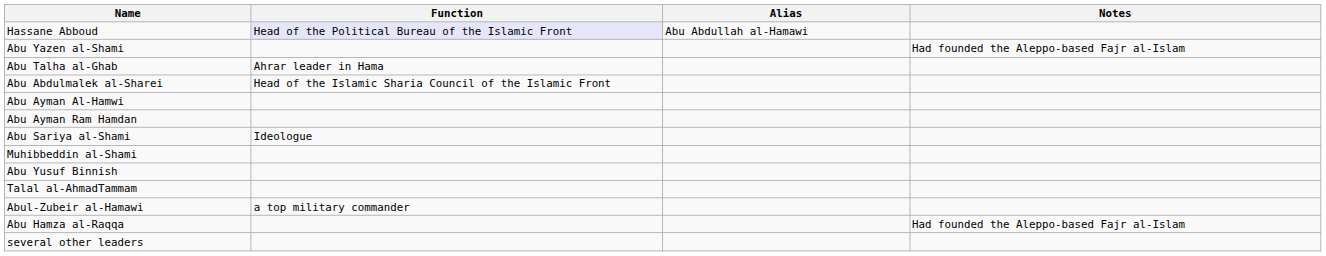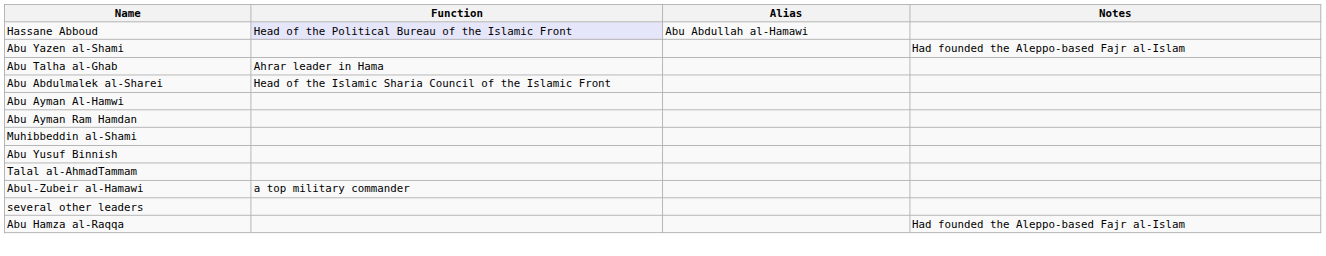- row: Abu Sariya al-Shami | Ideologue
rows swapped: Abu Hamza al-Raqqa <-> several other leaders
